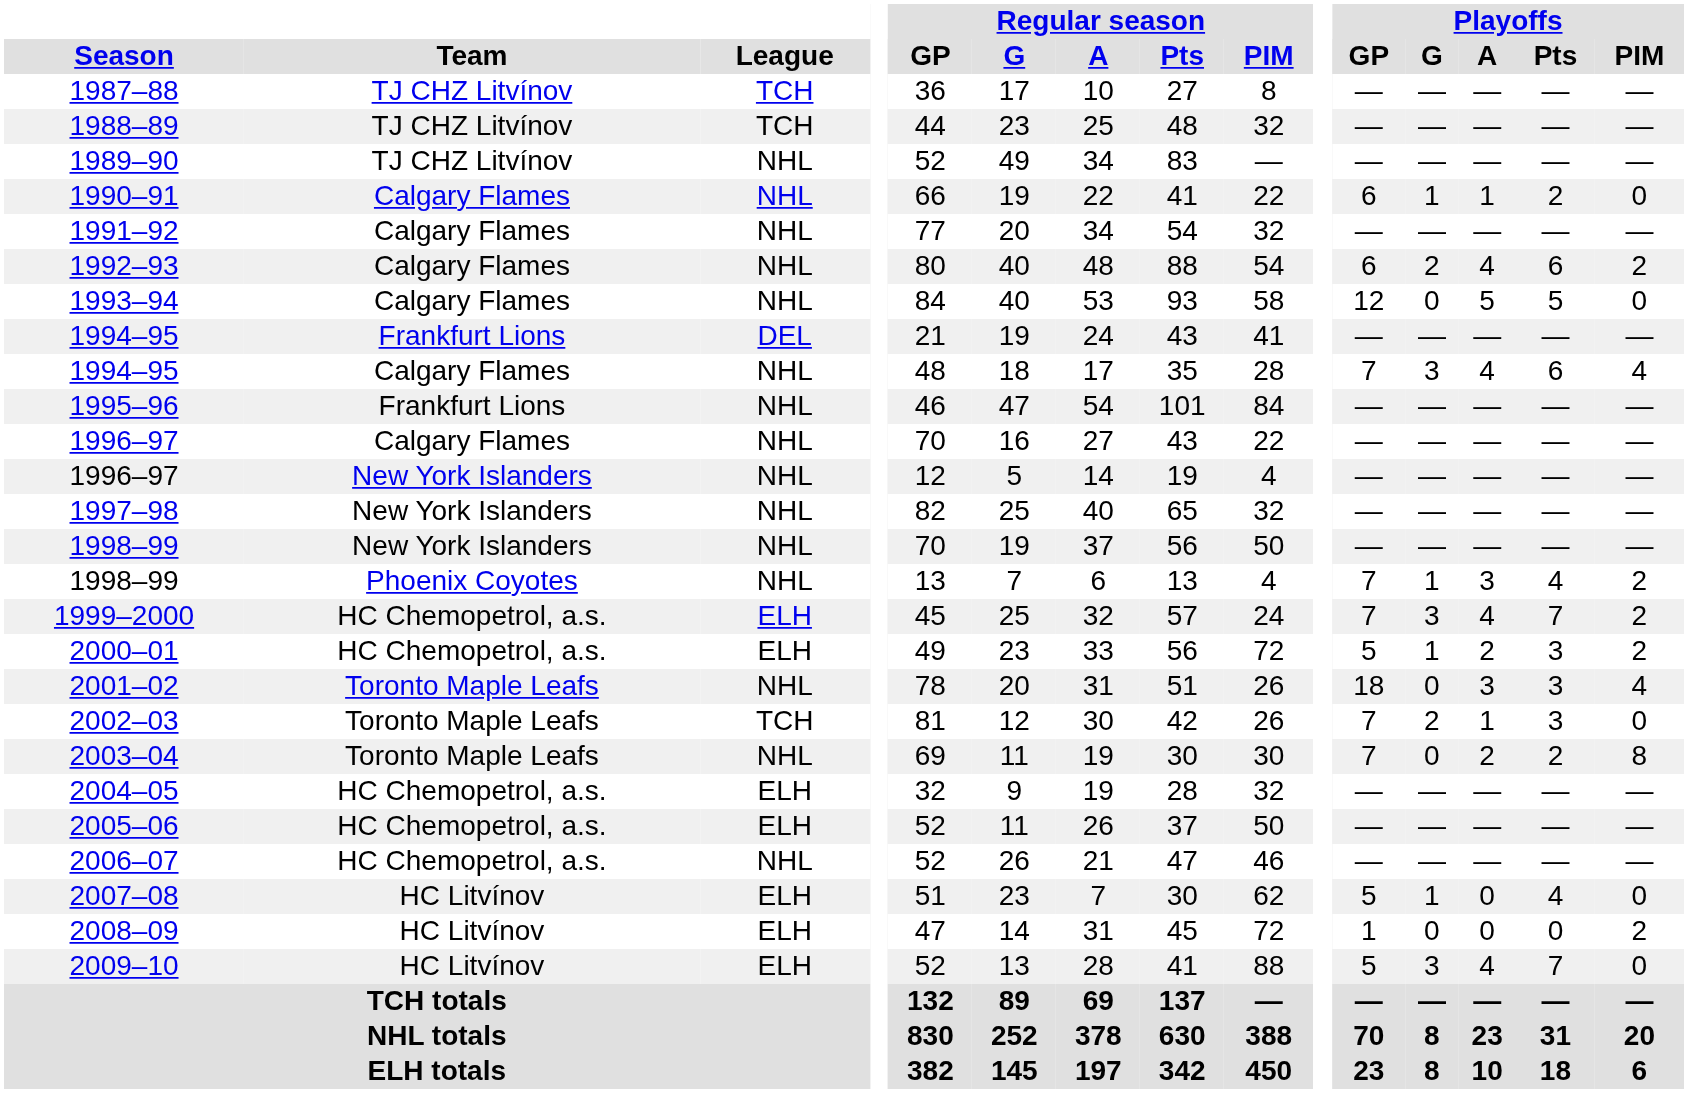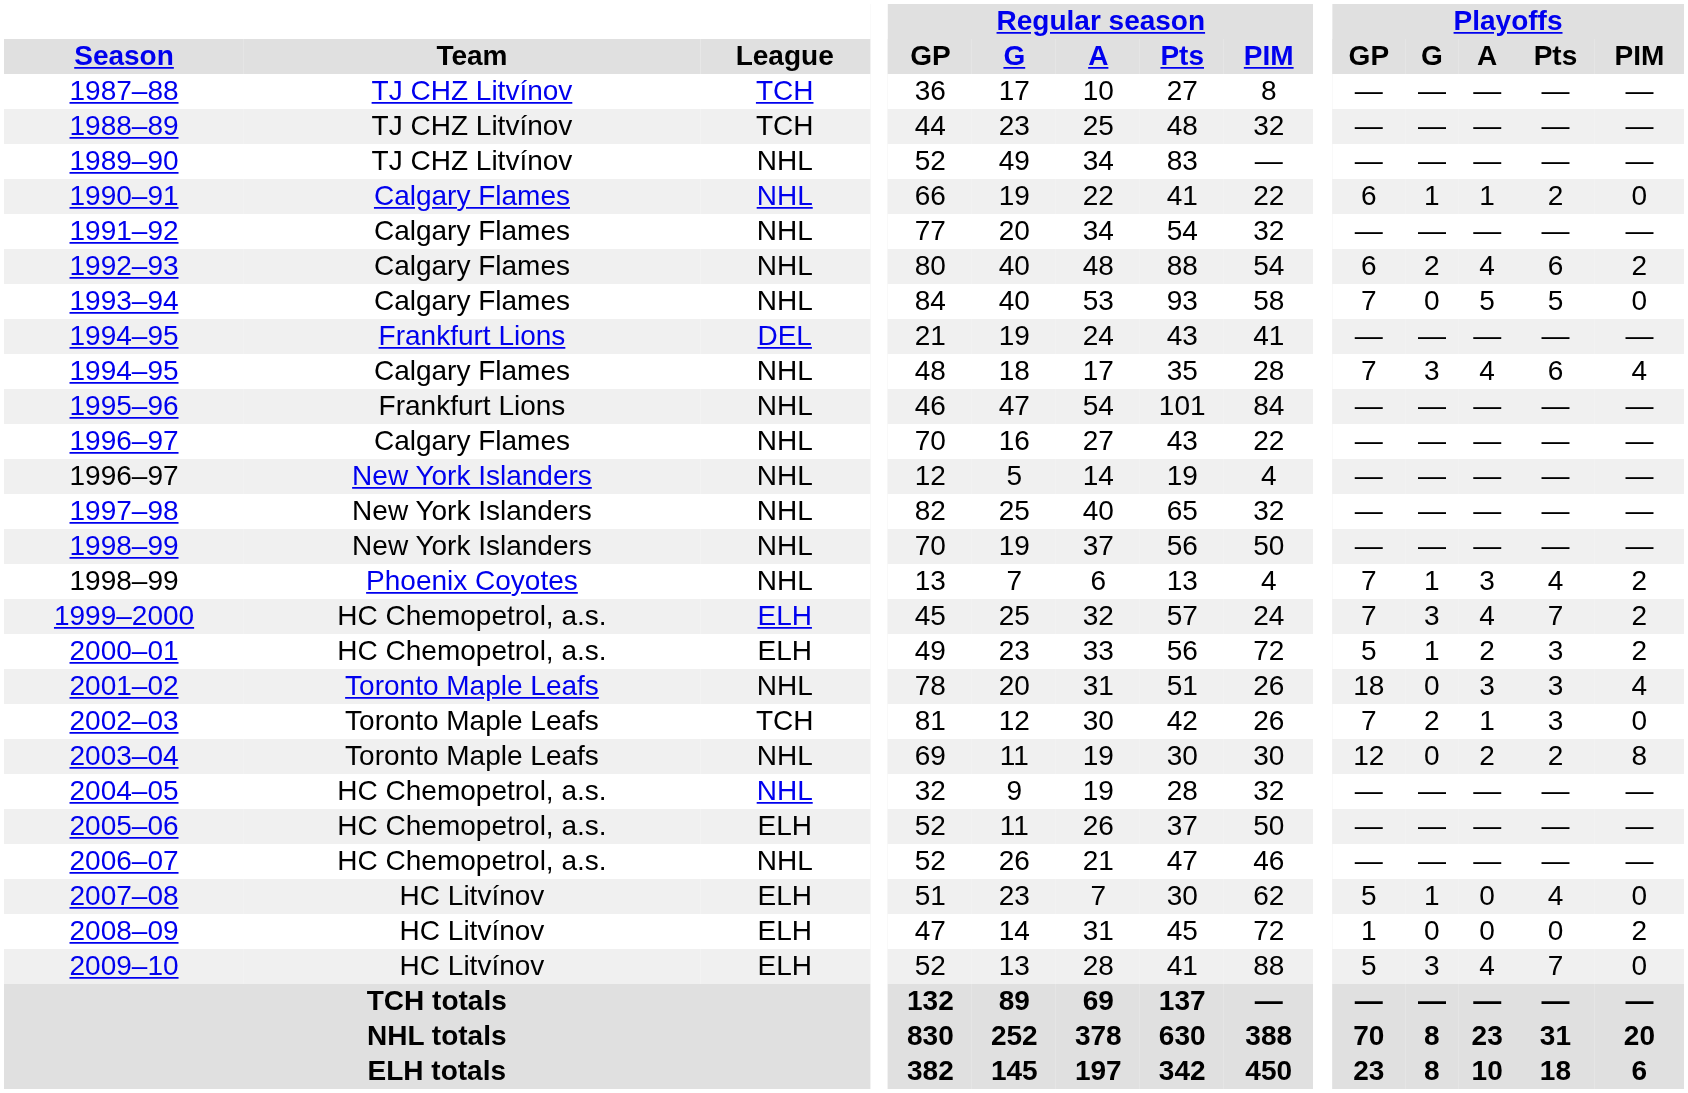1993–94 | Playoffs / GP: 12 -> 7
2003–04 | Playoffs / GP: 7 -> 12
2004–05 | League: ELH -> NHL
